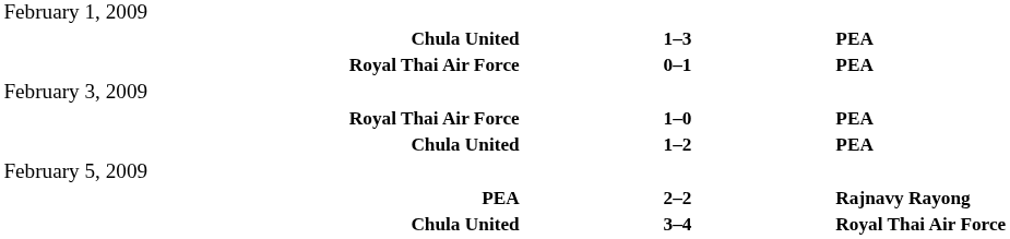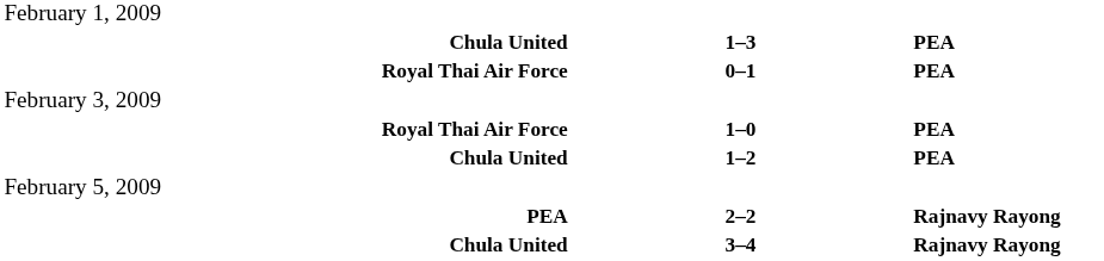3–4 | column 3: Royal Thai Air Force -> Rajnavy Rayong
